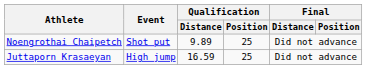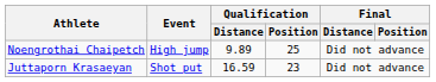Noengrothai Chaipetch | Event: Shot put -> High jump
Juttaporn Krasaeyan | Event: High jump -> Shot put
Juttaporn Krasaeyan | Qualification / Position: 25 -> 23
